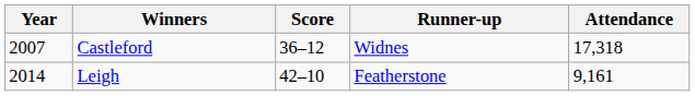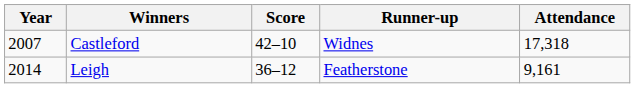Castleford | Score: 36–12 -> 42–10
Leigh | Score: 42–10 -> 36–12
